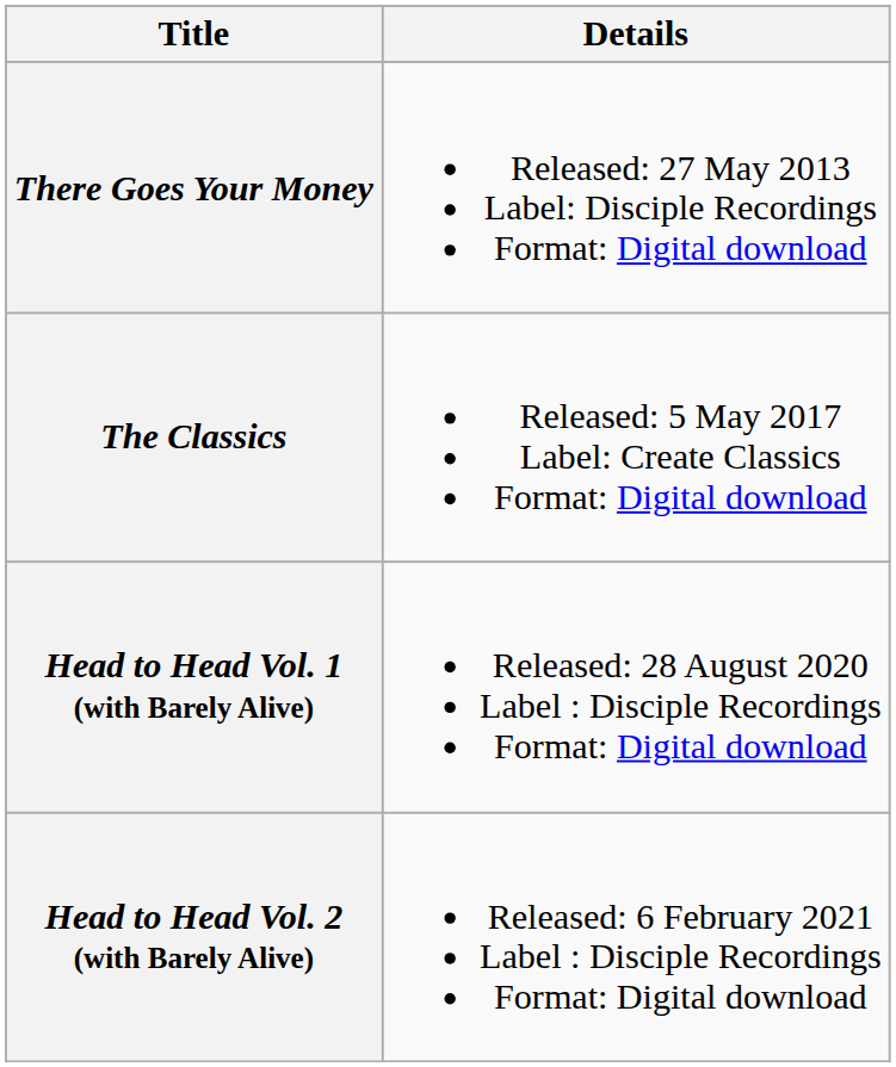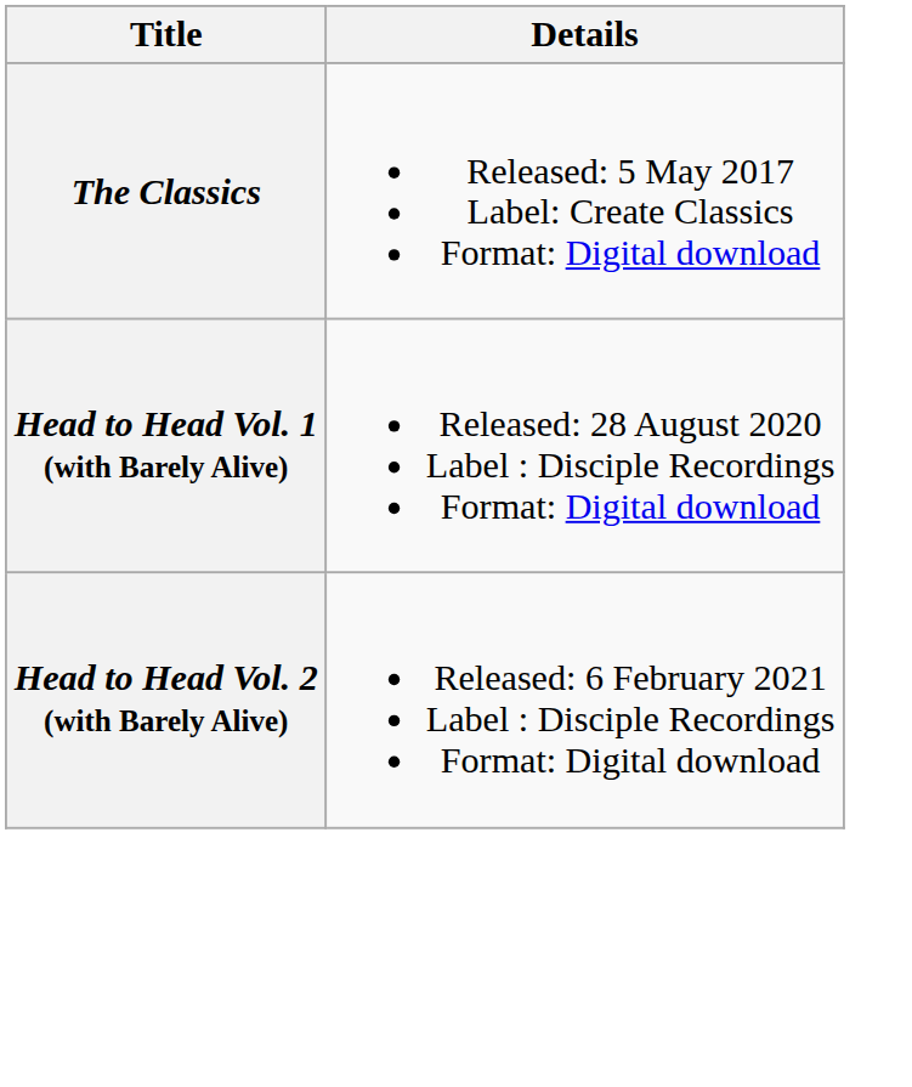- row: There Goes Your Money | Released: 27 May 2013 Label: Disciple Recordings Format: Digital download
